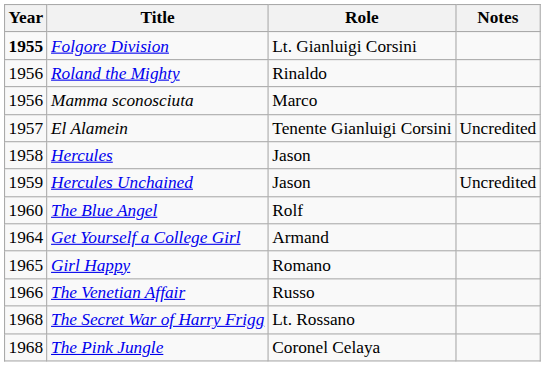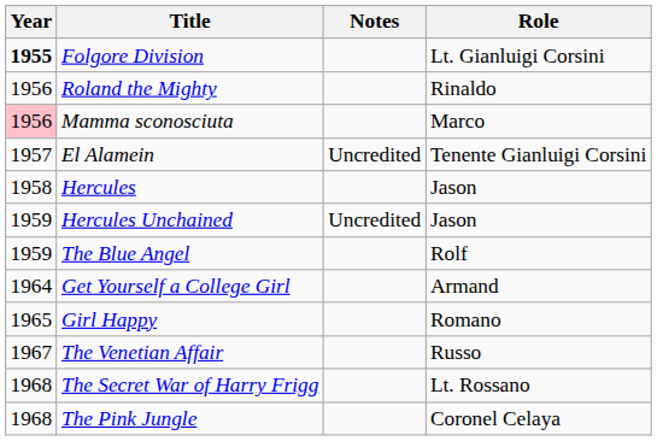columns swapped: Role <-> Notes
Mamma sconosciuta | Year: no background -> pink background
The Blue Angel | Year: 1960 -> 1959
The Venetian Affair | Year: 1966 -> 1967
